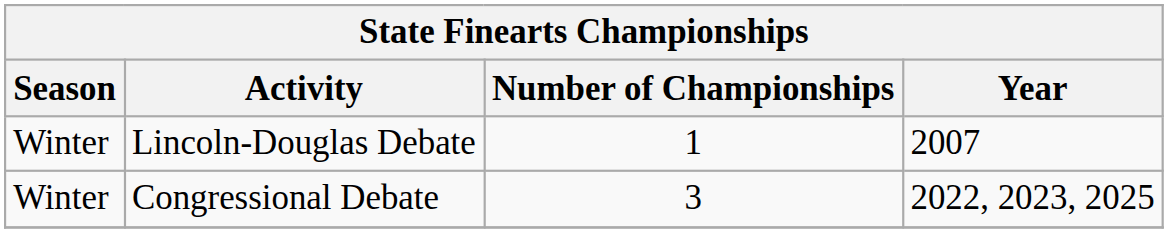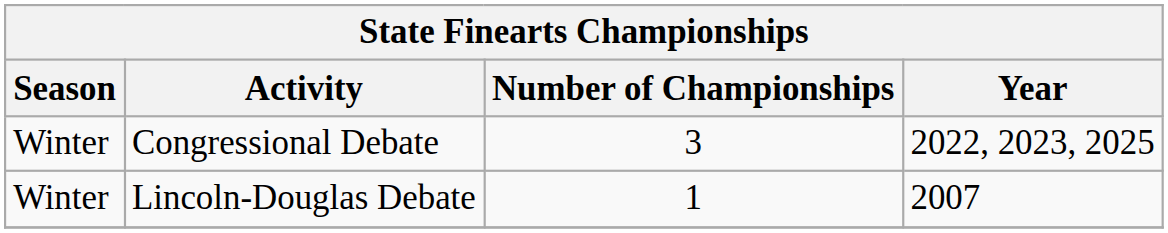rows swapped: Lincoln-Douglas Debate <-> Congressional Debate
